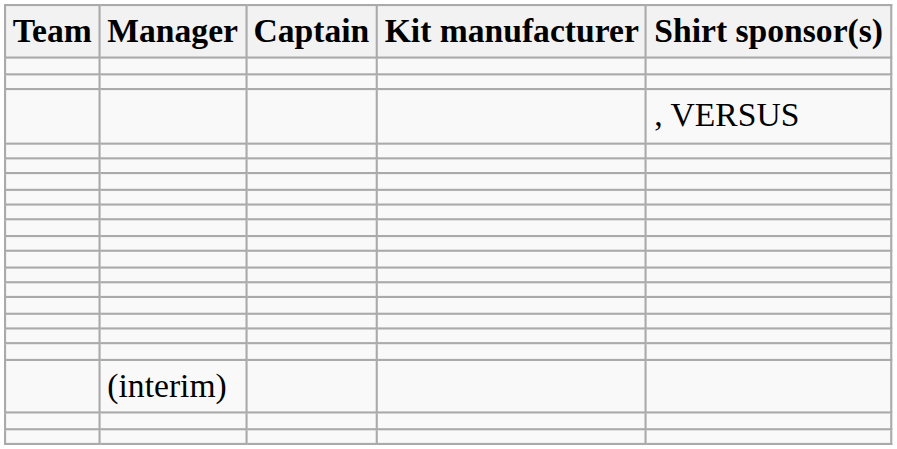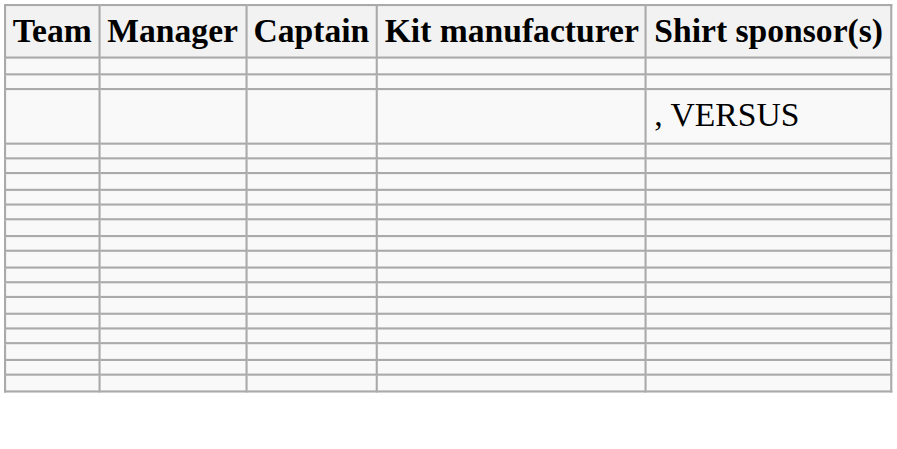- row: (interim)
